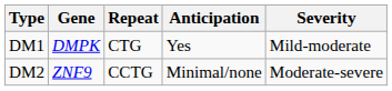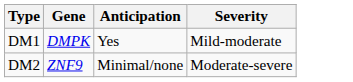- column: Repeat | CTG | CCTG
